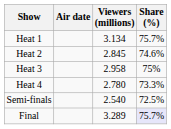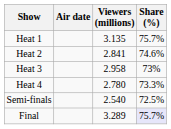Heat 1 | Viewers (millions): 3.134 -> 3.135
Heat 2 | Viewers (millions): 2.845 -> 2.841
Heat 3 | Share (%): 75% -> 73%
